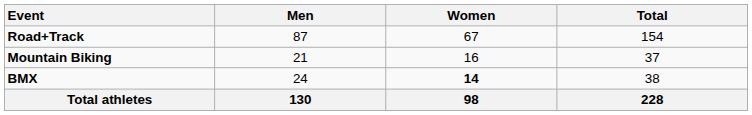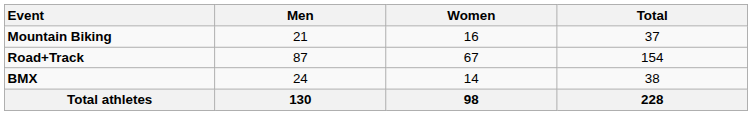rows swapped: Road+Track <-> Mountain Biking
BMX | Women: bold -> normal
